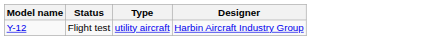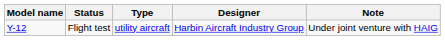+ column: Note | Under joint venture with HAIG
